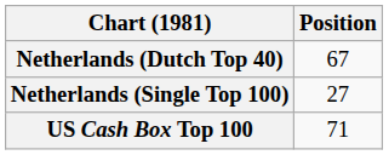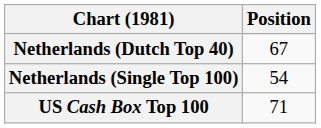Netherlands (Single Top 100) | Position: 27 -> 54
